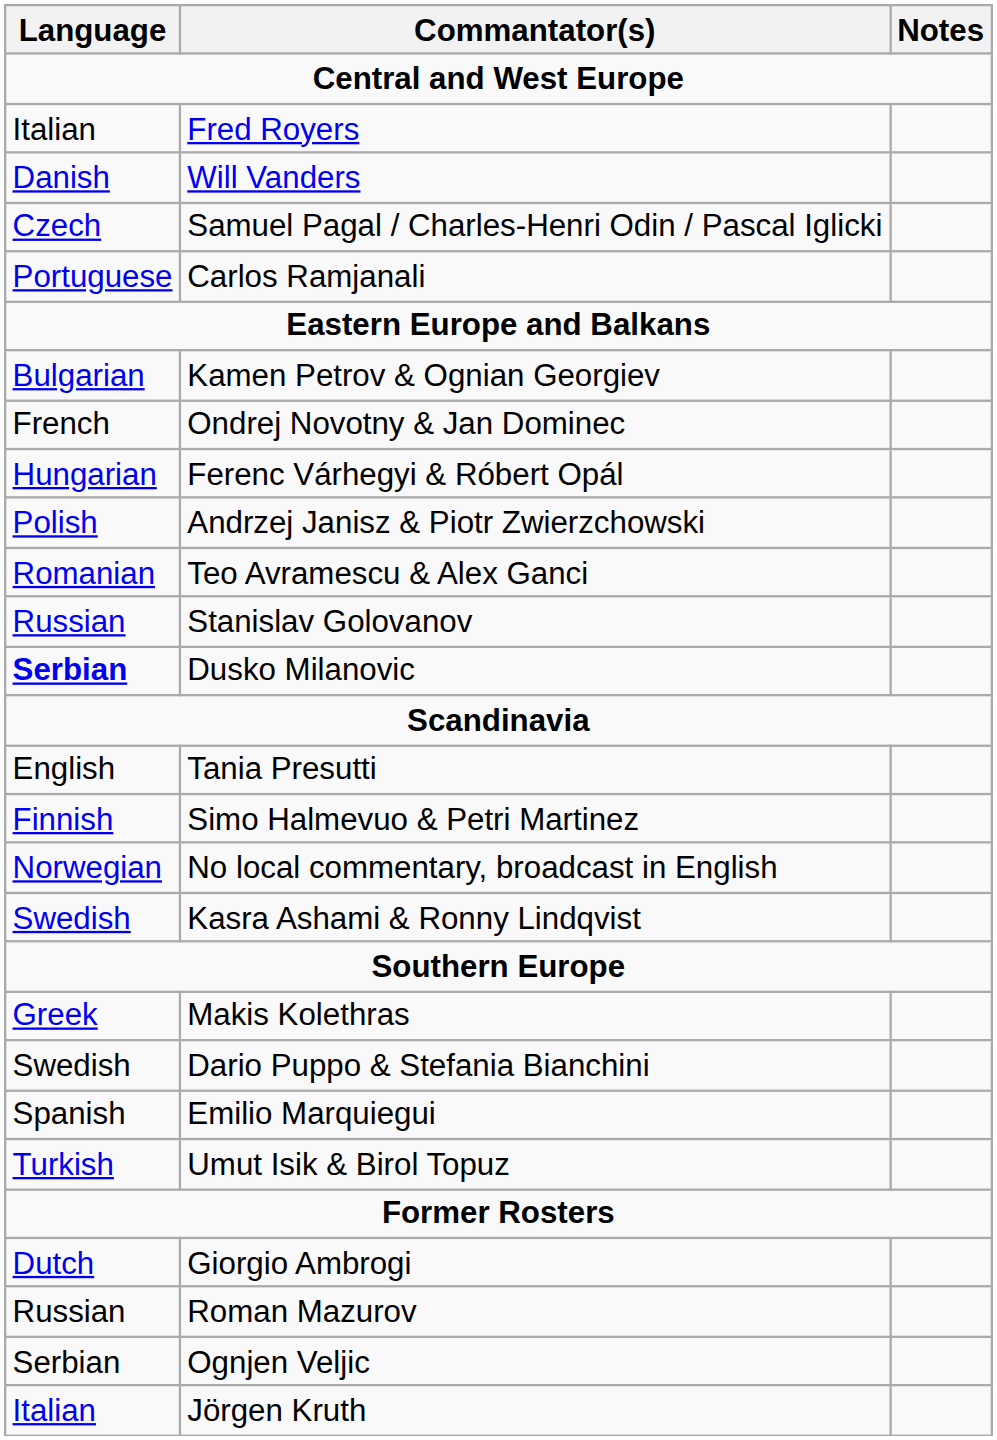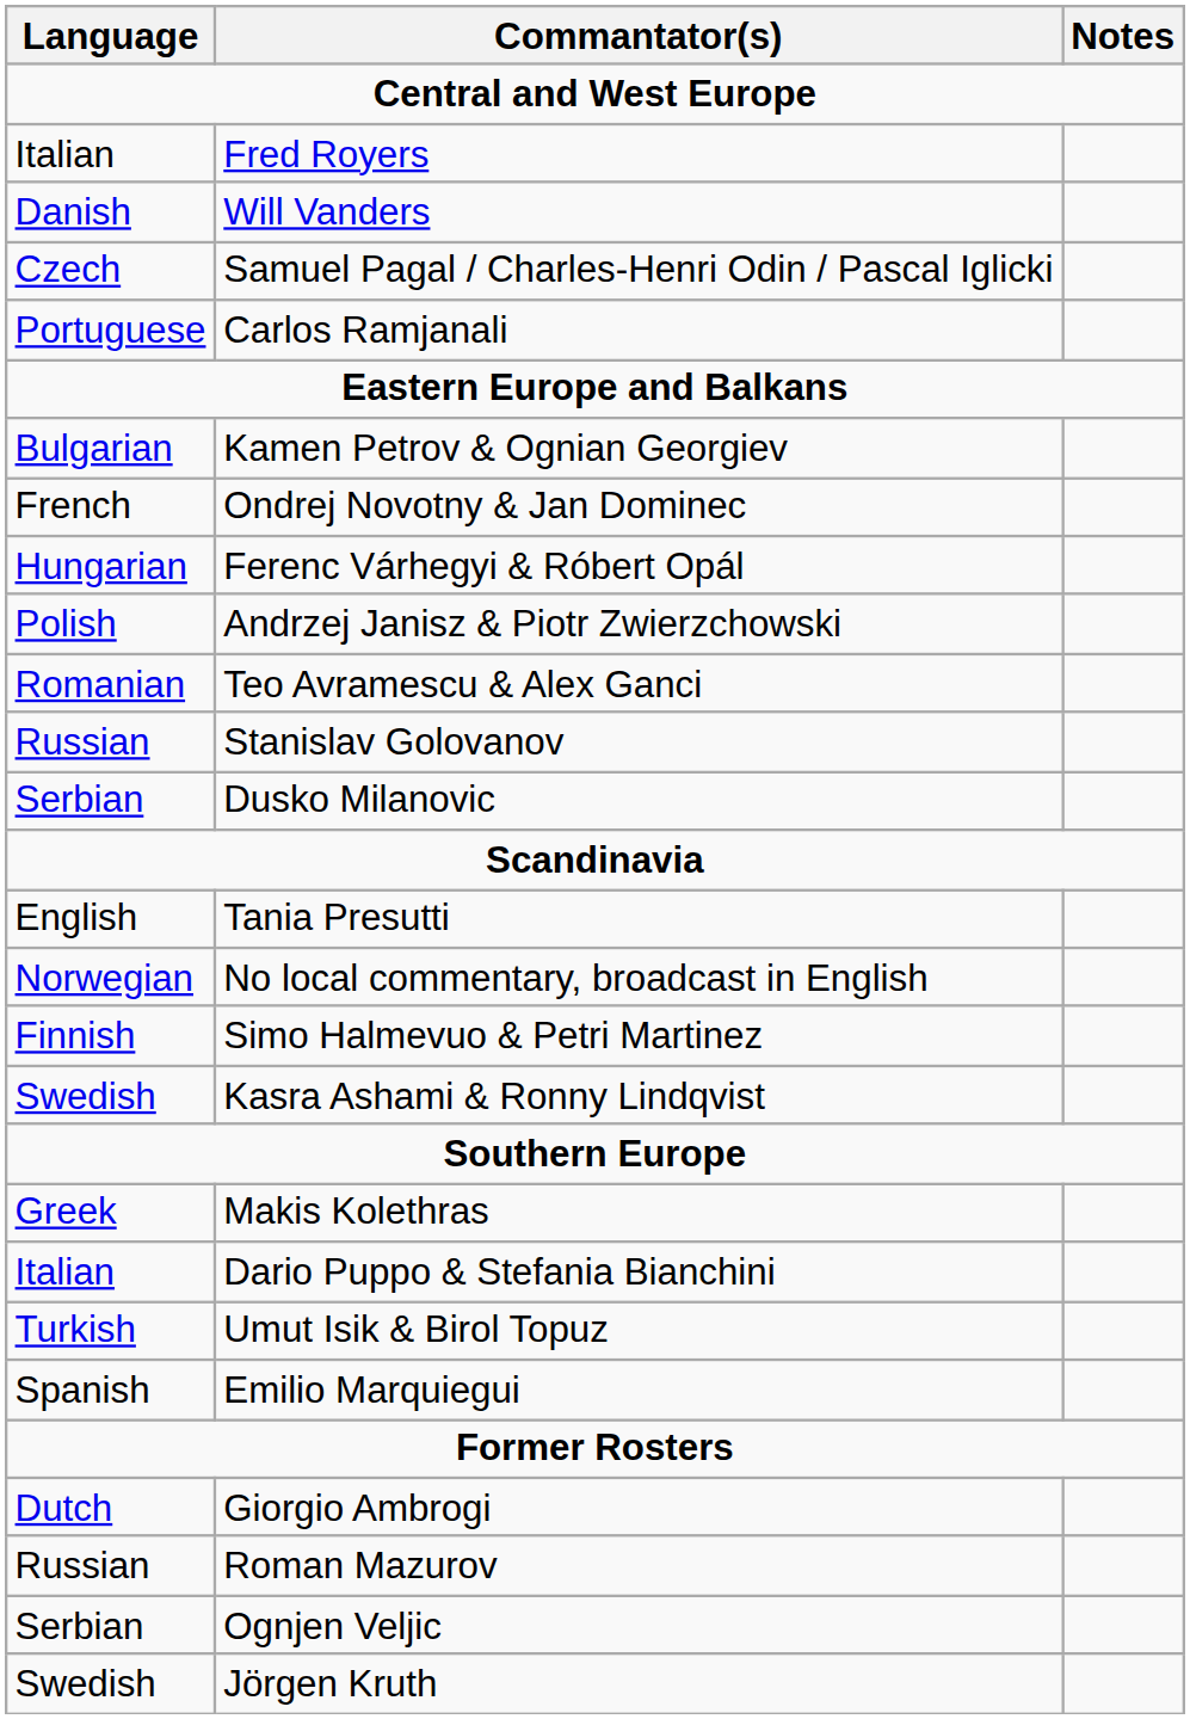Dusko Milanovic | Language: bold -> normal
rows swapped: Simo Halmevuo & Petri Martinez <-> No local commentary, broadcast in English
Dario Puppo & Stefania Bianchini | Language: Swedish -> Italian
rows swapped: Emilio Marquiegui <-> Umut Isik & Birol Topuz
Jörgen Kruth | Language: Italian -> Swedish
